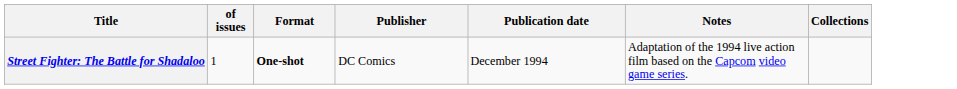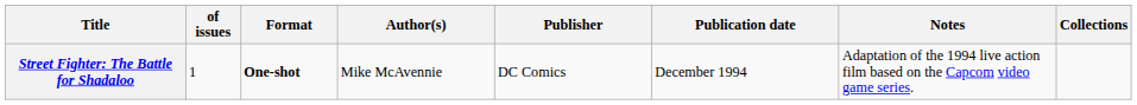+ column: Author(s) | Mike McAvennie
